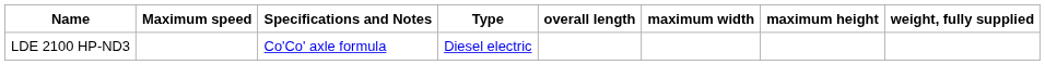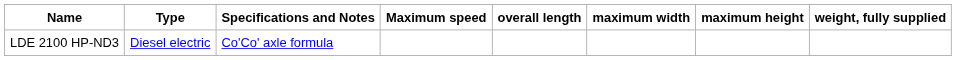columns swapped: Type <-> Maximum speed
